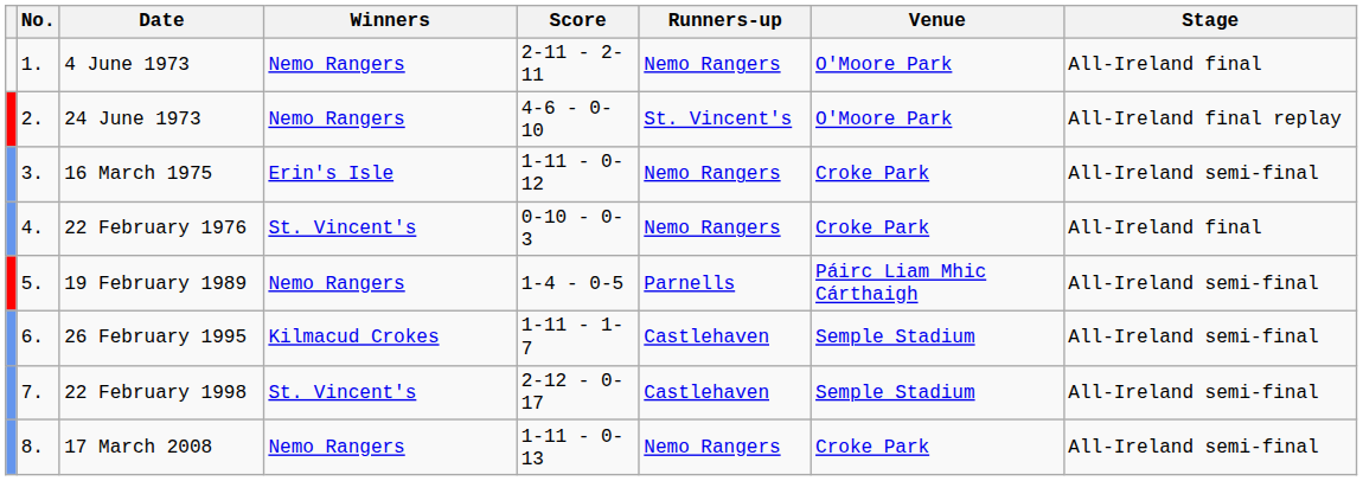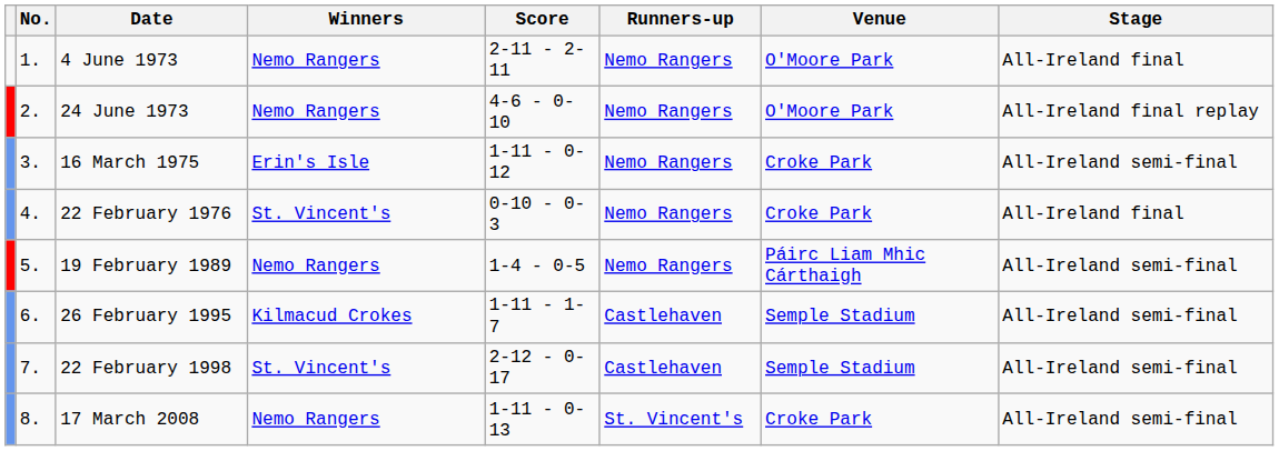24 June 1973 | Runners-up: St. Vincent's -> Nemo Rangers
19 February 1989 | Runners-up: Parnells -> Nemo Rangers
17 March 2008 | Runners-up: Nemo Rangers -> St. Vincent's
